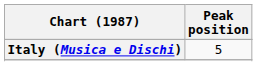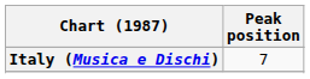Italy (Musica e Dischi) | Peak position: 5 -> 7
